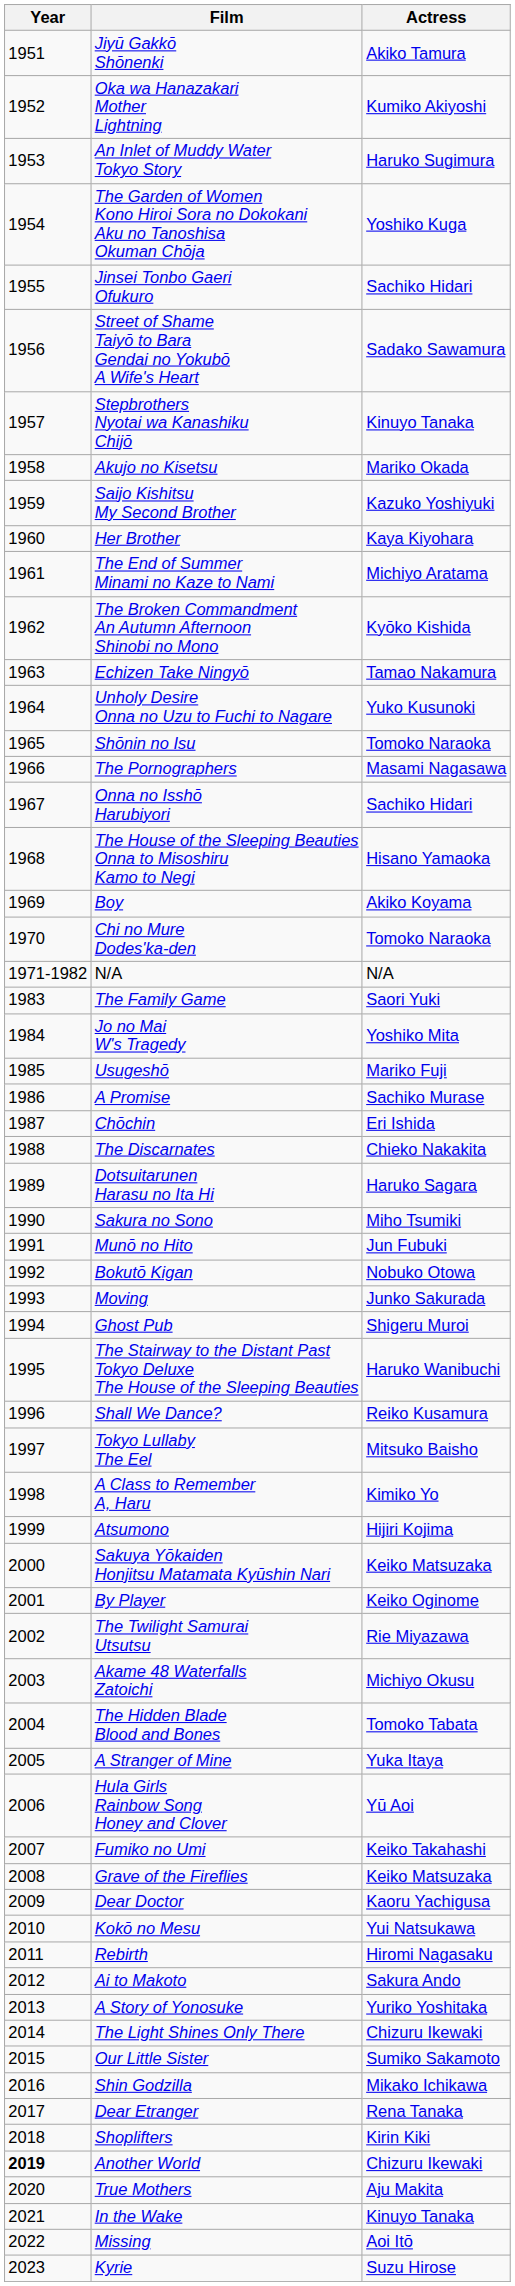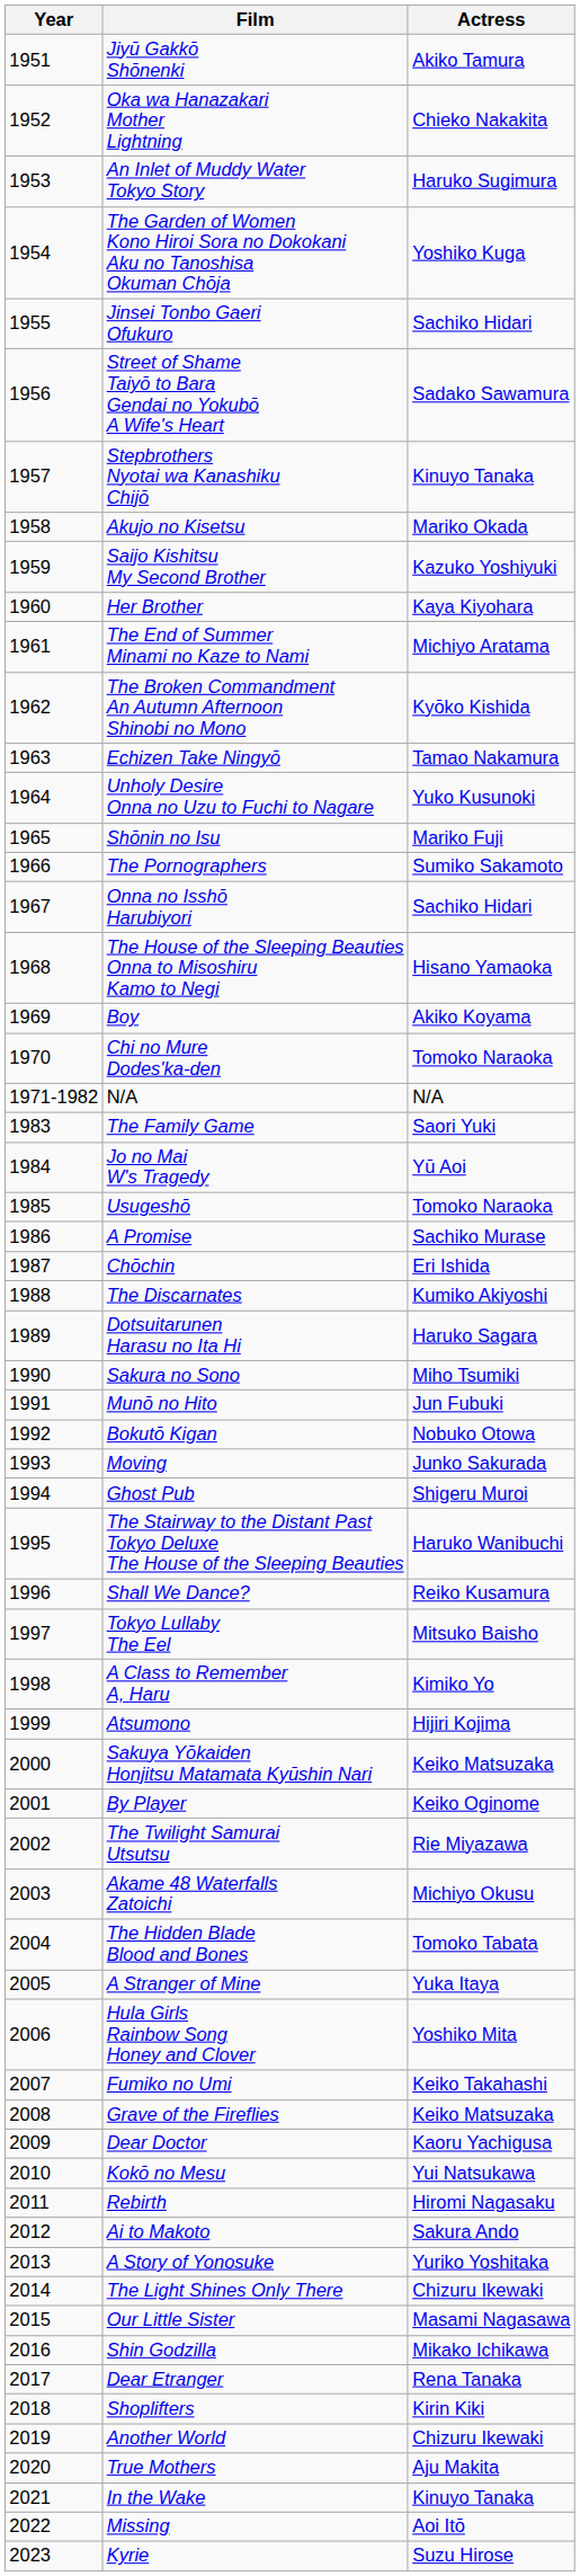Oka wa Hanazakari Mother Lightning | Actress: Kumiko Akiyoshi -> Chieko Nakakita
Shōnin no Isu | Actress: Tomoko Naraoka -> Mariko Fuji
The Pornographers | Actress: Masami Nagasawa -> Sumiko Sakamoto
Jo no Mai W's Tragedy | Actress: Yoshiko Mita -> Yū Aoi
Usugeshō | Actress: Mariko Fuji -> Tomoko Naraoka
The Discarnates | Actress: Chieko Nakakita -> Kumiko Akiyoshi
Hula Girls Rainbow Song Honey and Clover | Actress: Yū Aoi -> Yoshiko Mita
Our Little Sister | Actress: Sumiko Sakamoto -> Masami Nagasawa
Another World | Year: bold -> normal
